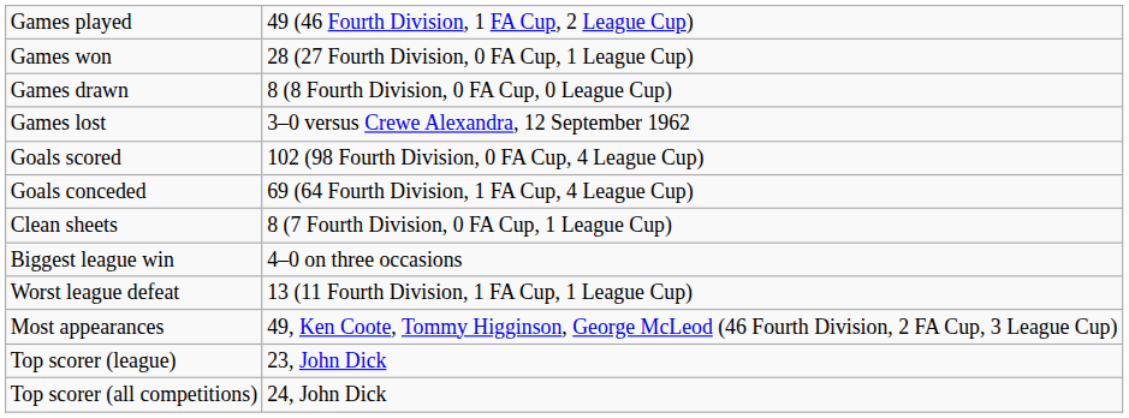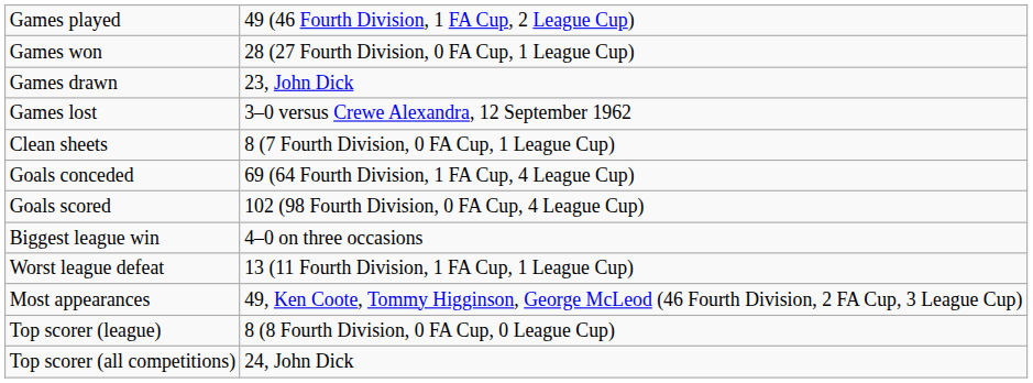Games drawn | column 2: 8 (8 Fourth Division, 0 FA Cup, 0 League Cup) -> 23, John Dick
rows swapped: Goals scored <-> Clean sheets
Top scorer (league) | column 2: 23, John Dick -> 8 (8 Fourth Division, 0 FA Cup, 0 League Cup)
